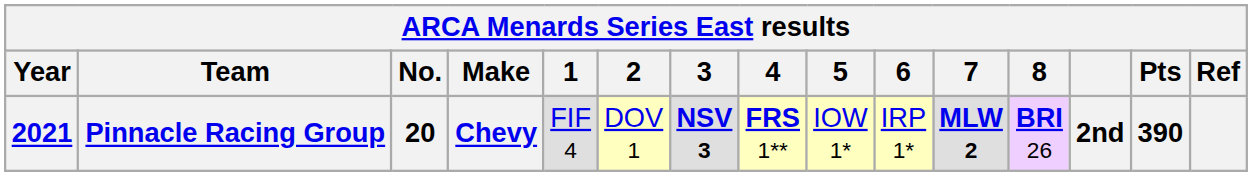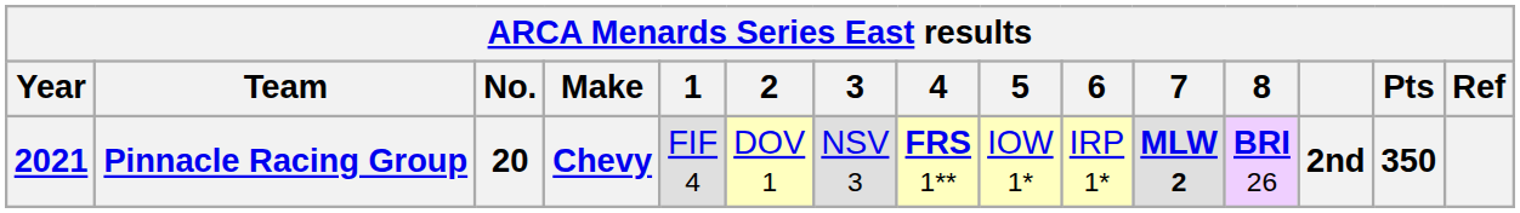Pinnacle Racing Group | 3: bold -> normal
Pinnacle Racing Group | Pts: 390 -> 350
